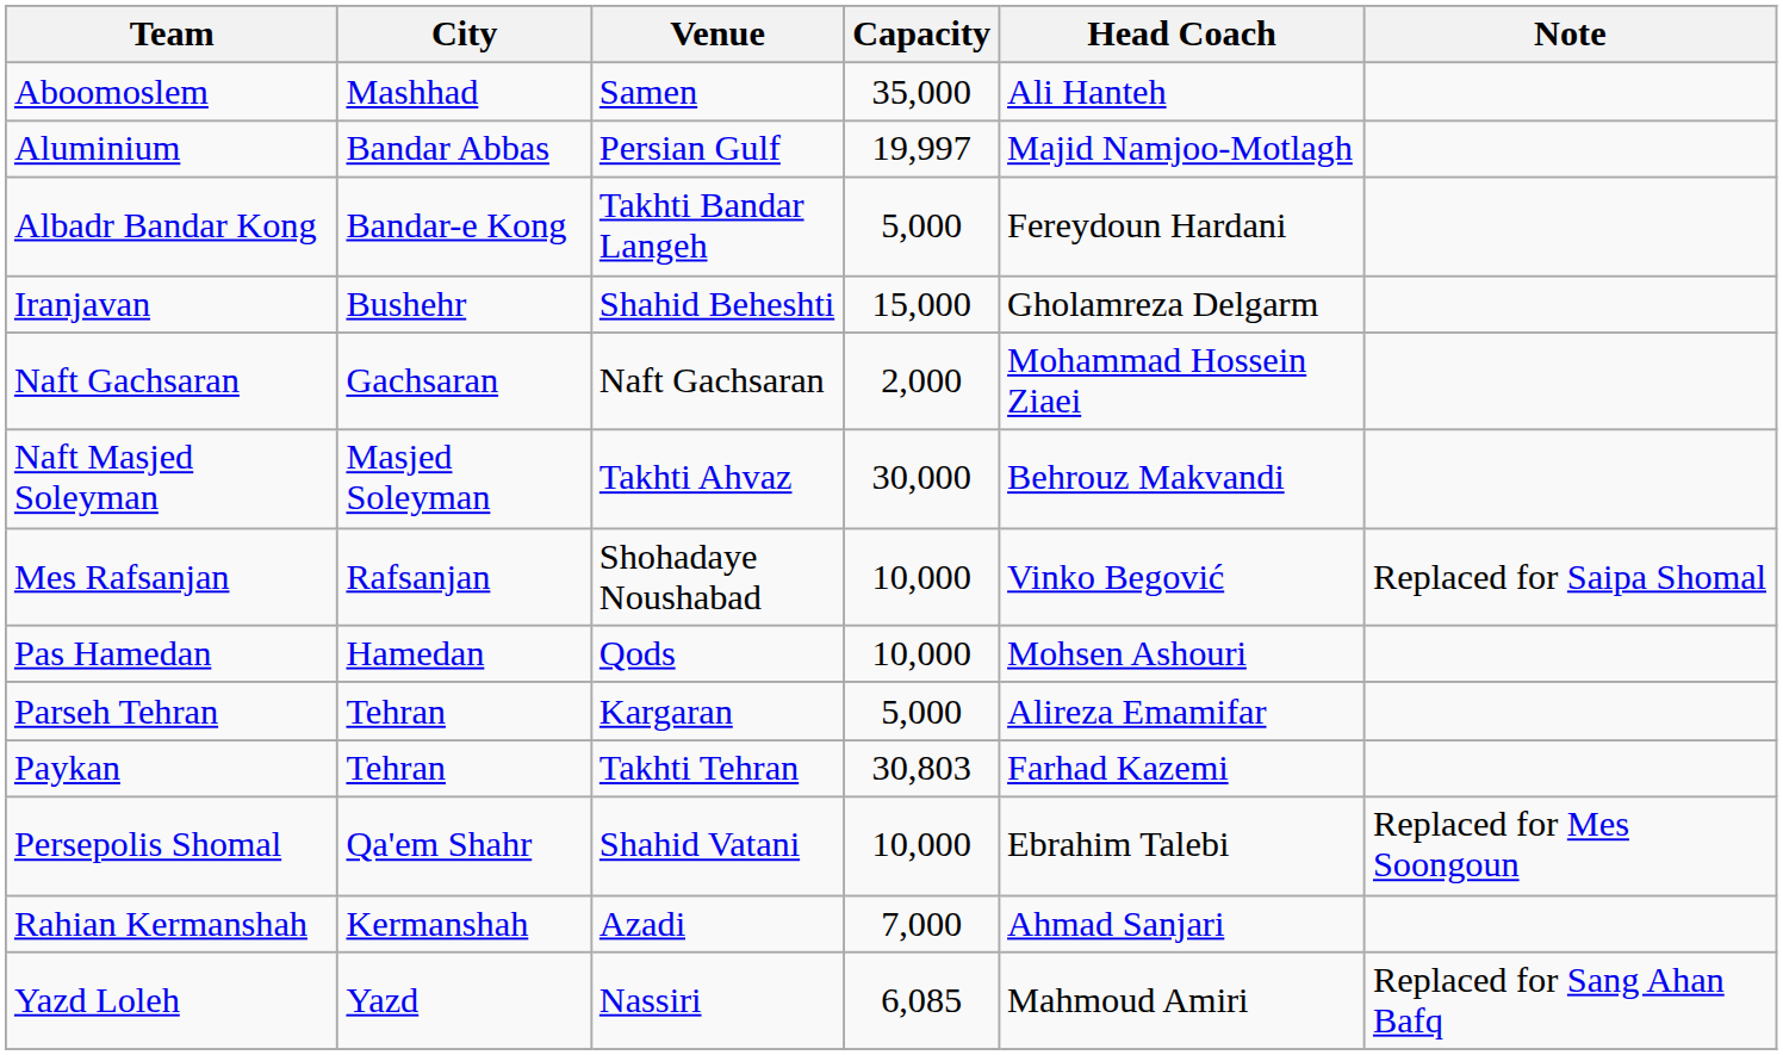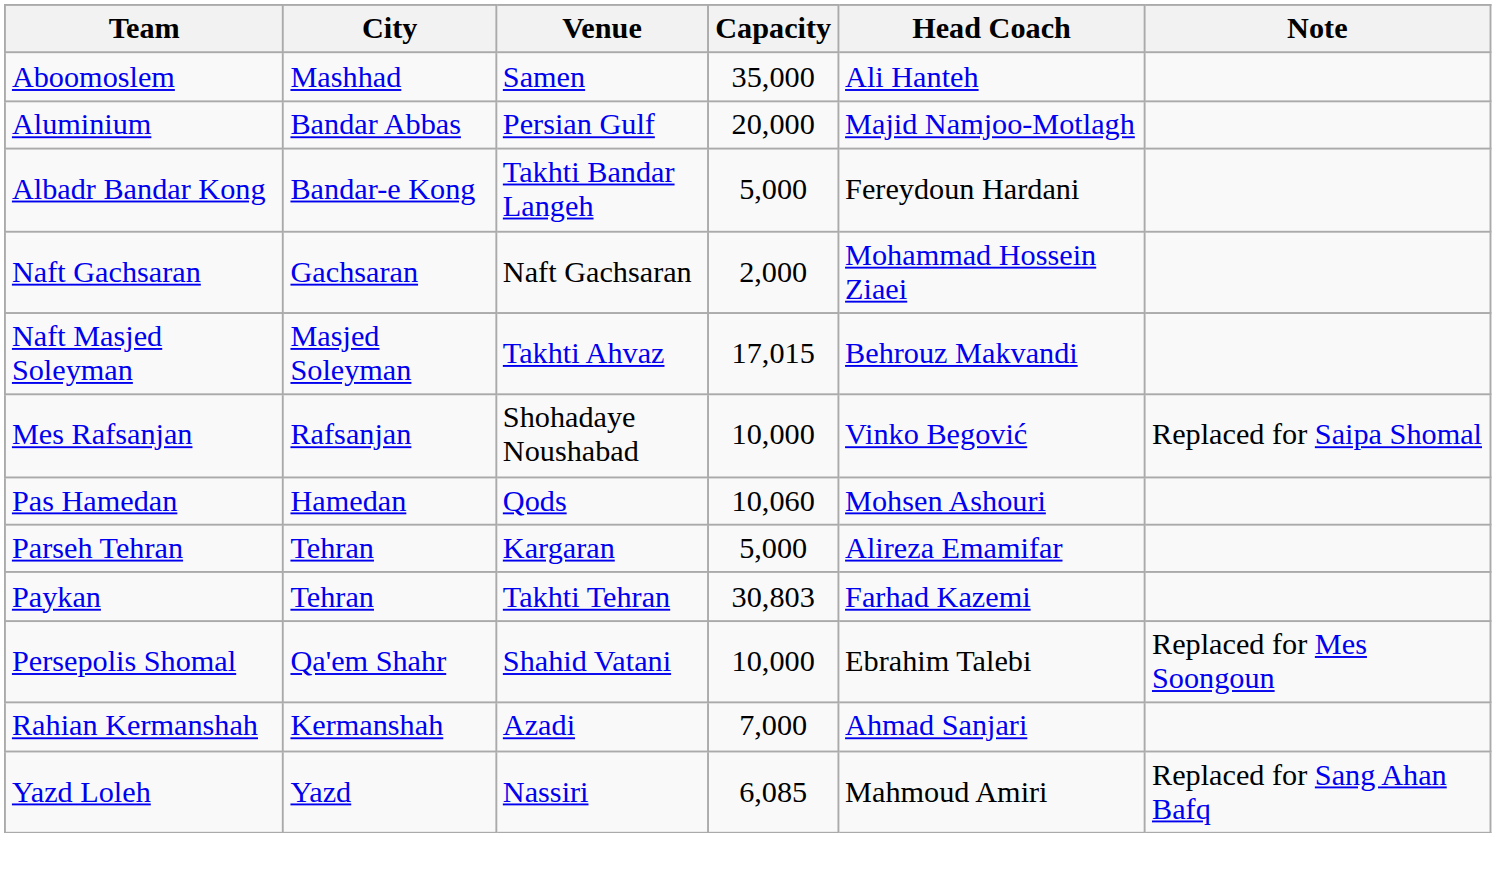Aluminium | Capacity: 19,997 -> 20,000
- row: Iranjavan | Bushehr | Shahid Beheshti | 15,000 | Gholamreza Delgarm
Naft Masjed Soleyman | Capacity: 30,000 -> 17,015
Pas Hamedan | Capacity: 10,000 -> 10,060
